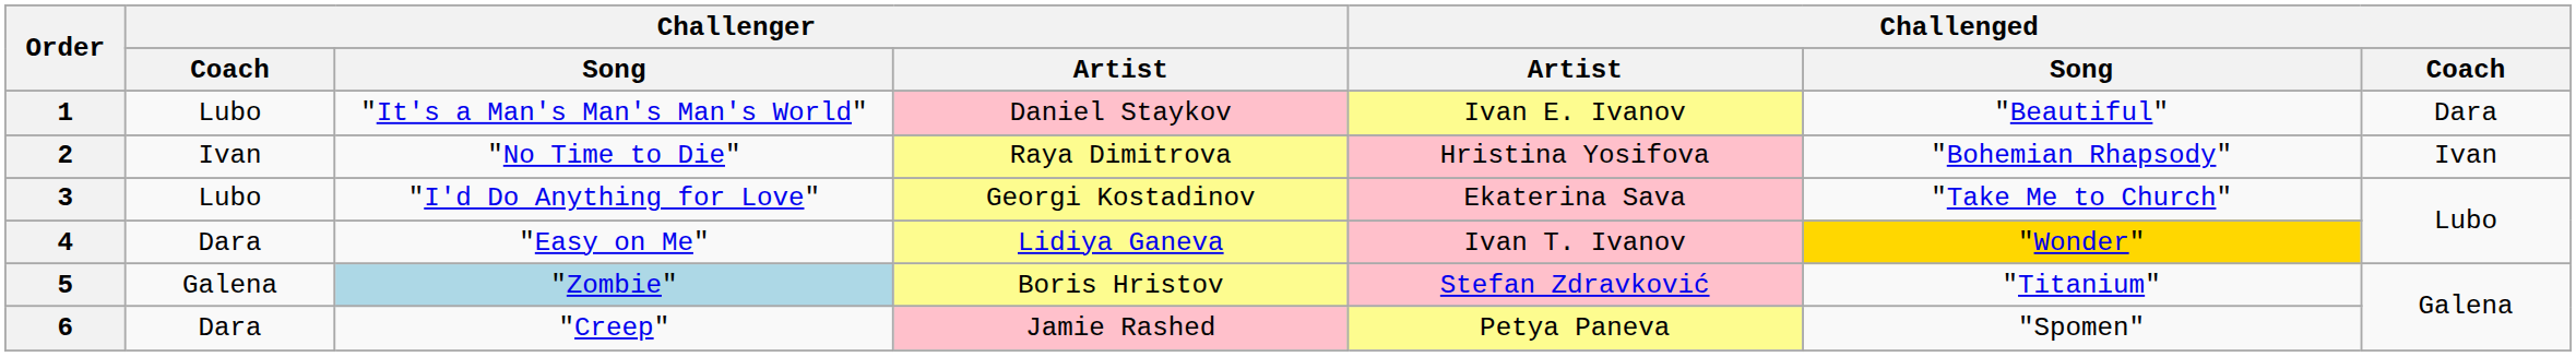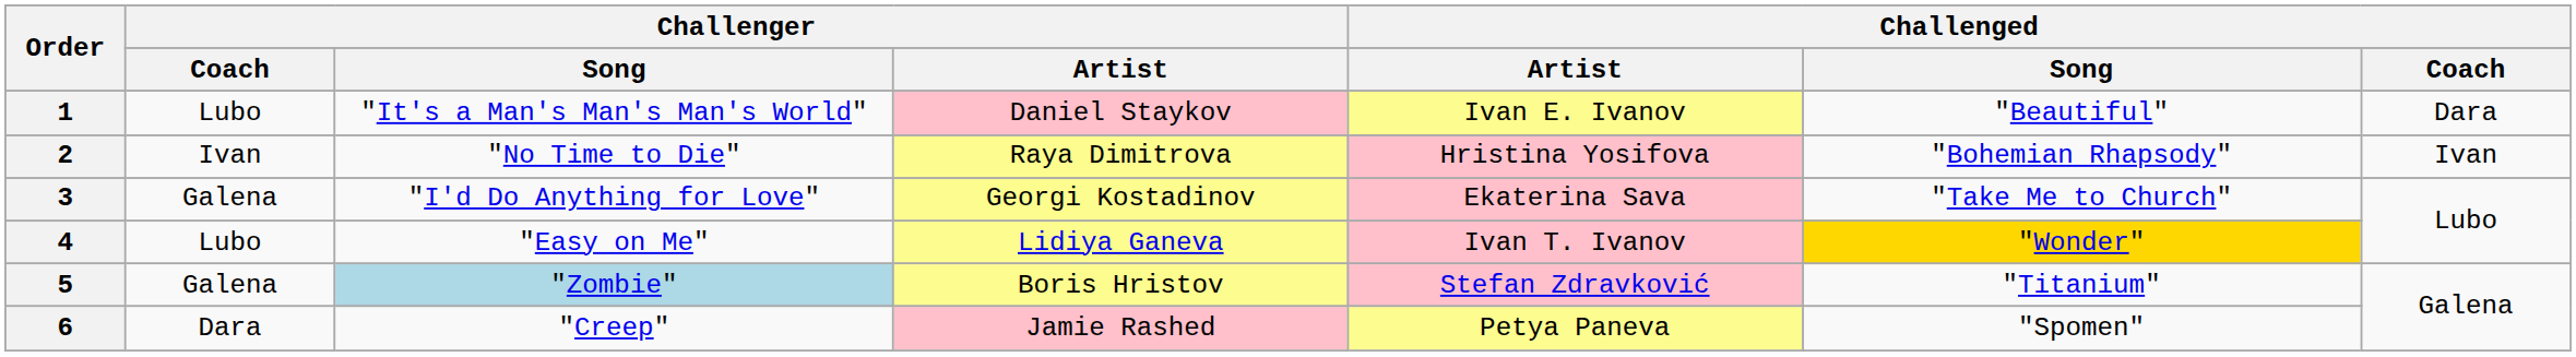3 | Challenger / Coach: Lubo -> Galena
4 | Challenger / Coach: Dara -> Lubo
